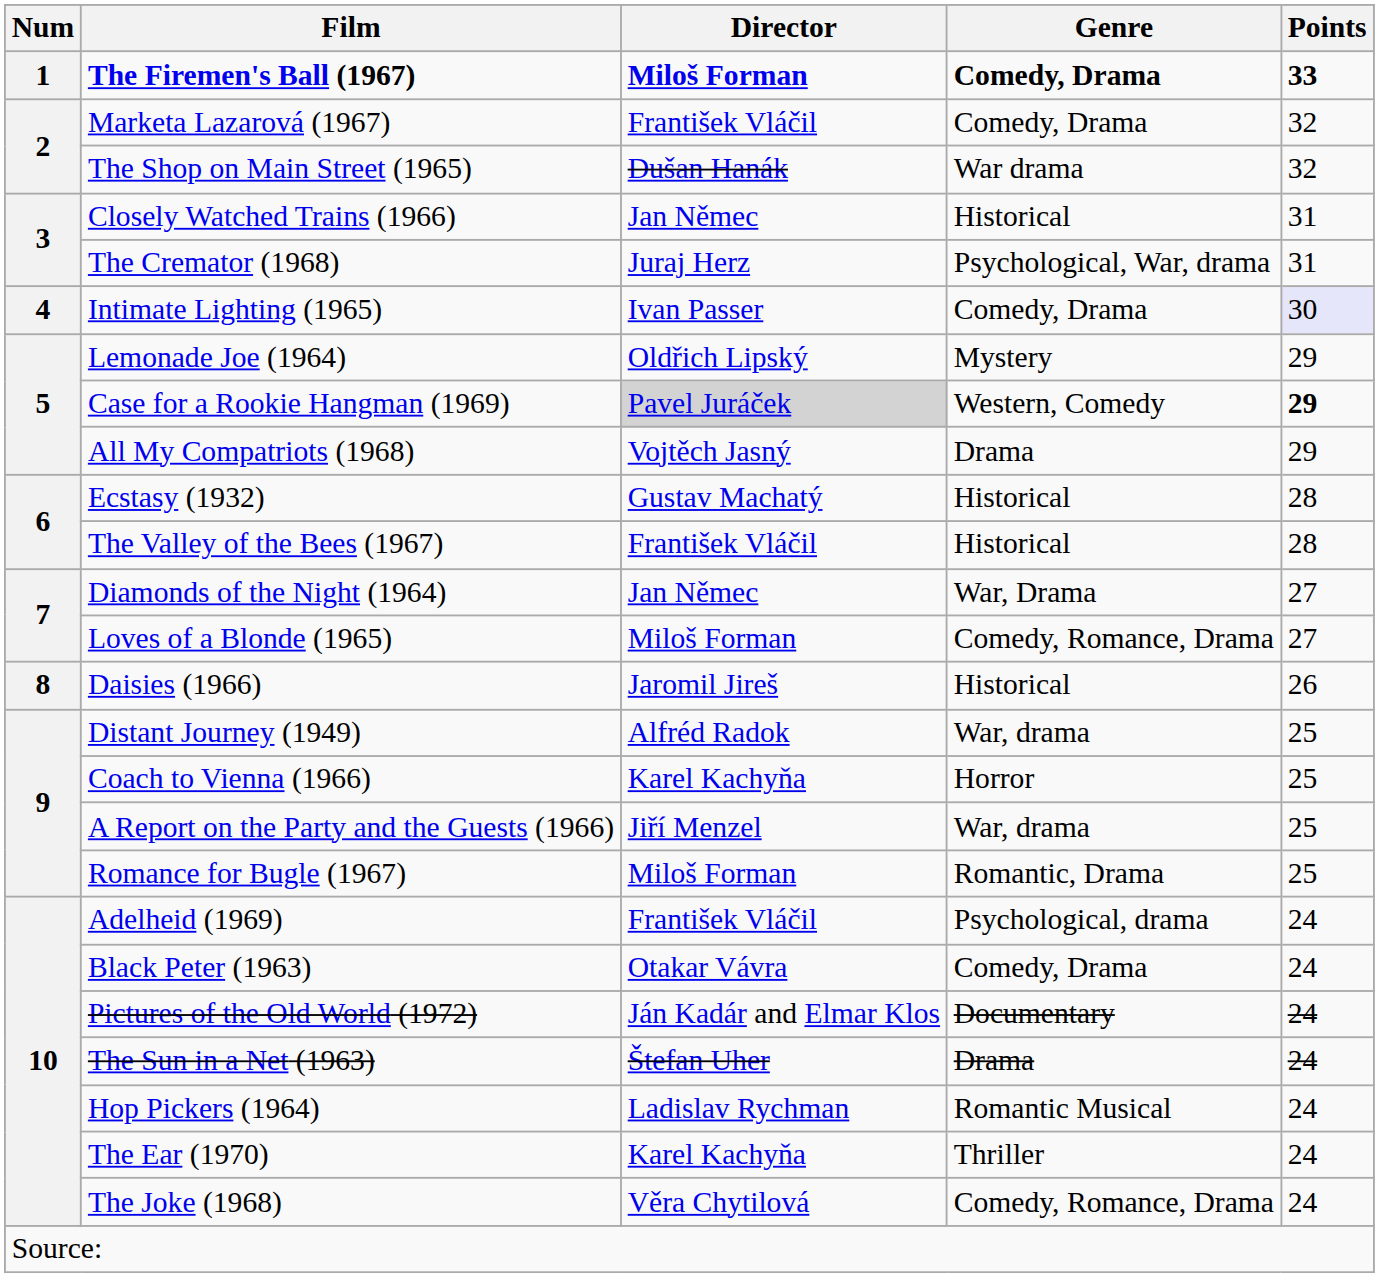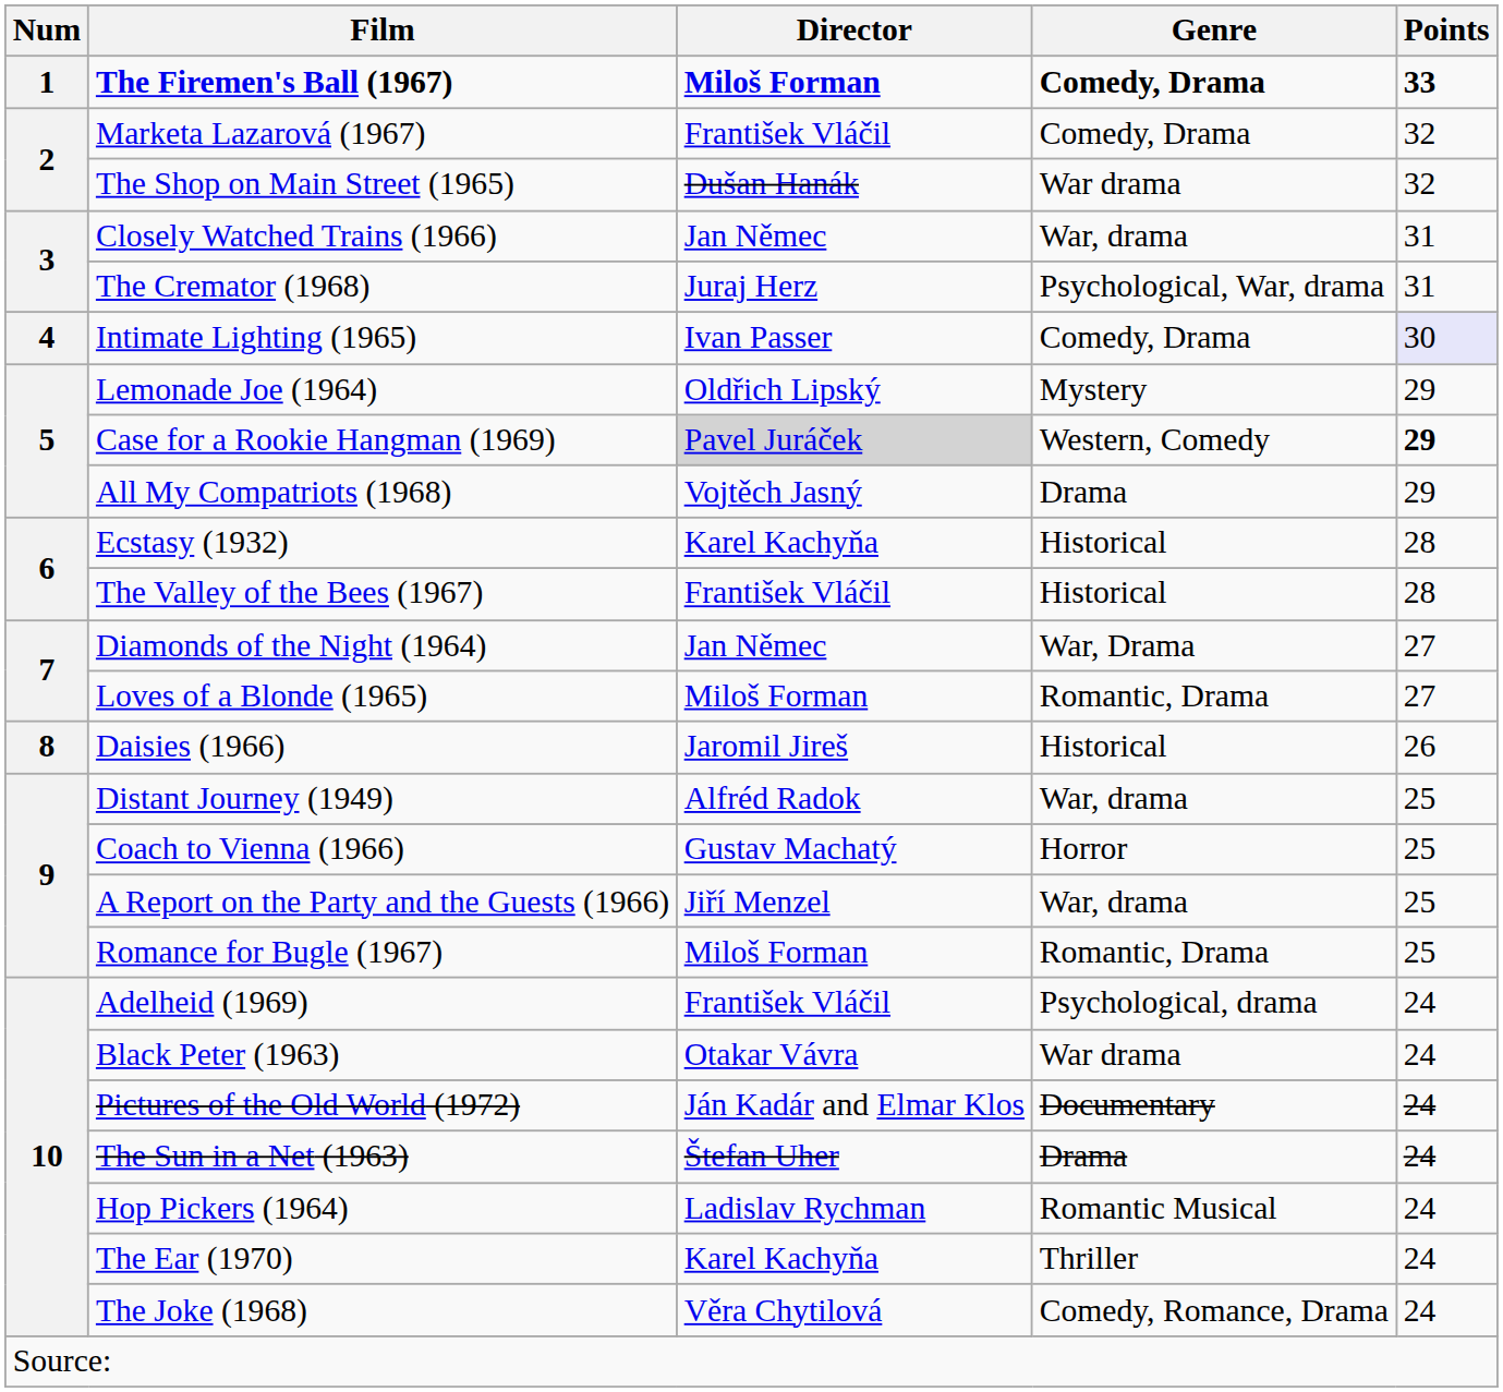Closely Watched Trains (1966) | Genre: Historical -> War, drama
Ecstasy (1932) | Director: Gustav Machatý -> Karel Kachyňa
Loves of a Blonde (1965) | Genre: Comedy, Romance, Drama -> Romantic, Drama
Coach to Vienna (1966) | Director: Karel Kachyňa -> Gustav Machatý
Black Peter (1963) | Genre: Comedy, Drama -> War drama
